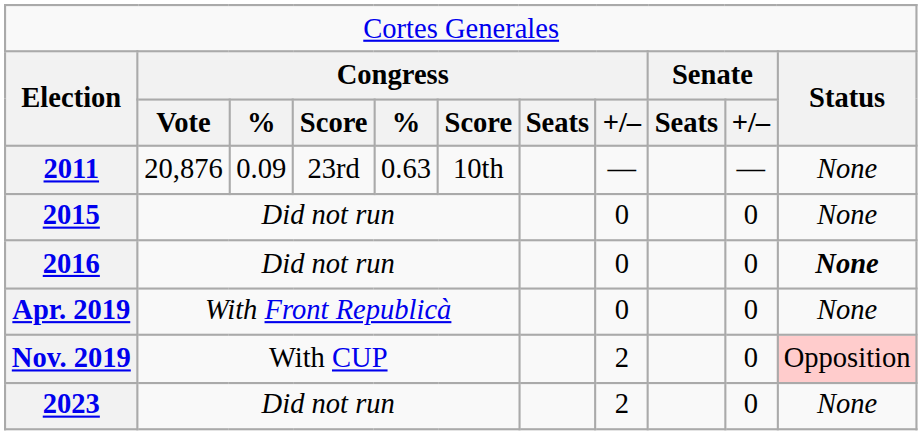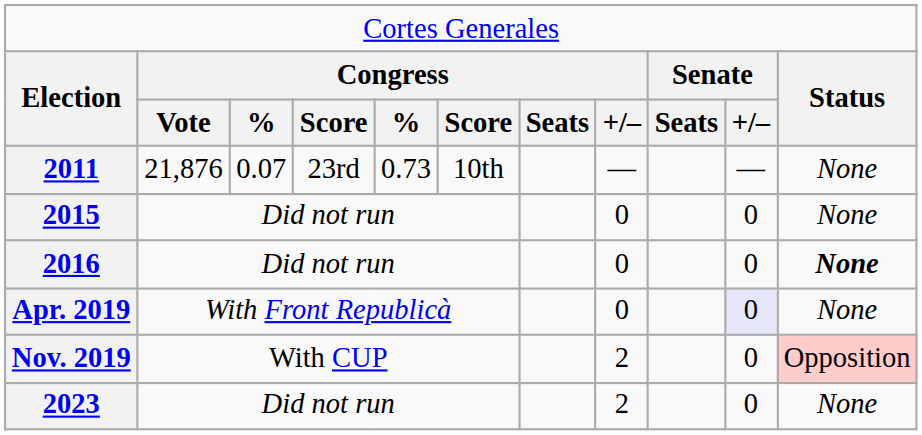2011 | column 2: 20,876 -> 21,876
2011 | column 3: 0.09 -> 0.07
2011 | column 5: 0.63 -> 0.73
Apr. 2019 | column 10: no background -> lavender background
